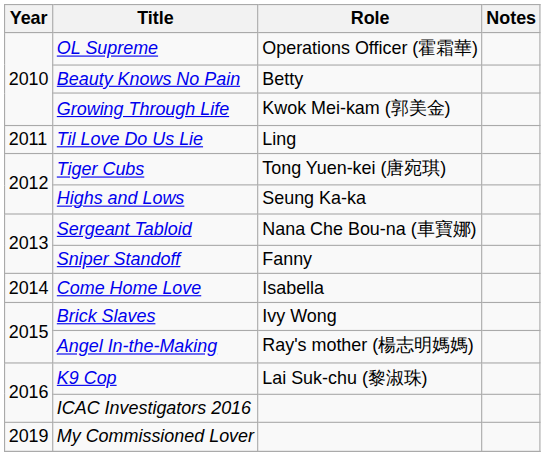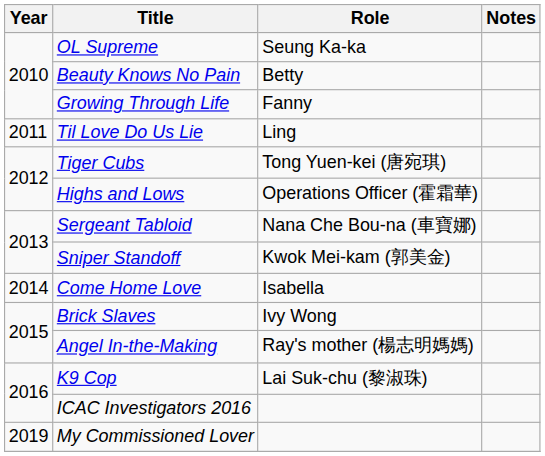OL Supreme | Role: Operations Officer (霍霜華) -> Seung Ka-ka
Growing Through Life | Role: Kwok Mei-kam (郭美金) -> Fanny
Highs and Lows | Role: Seung Ka-ka -> Operations Officer (霍霜華)
Sniper Standoff | Role: Fanny -> Kwok Mei-kam (郭美金)
